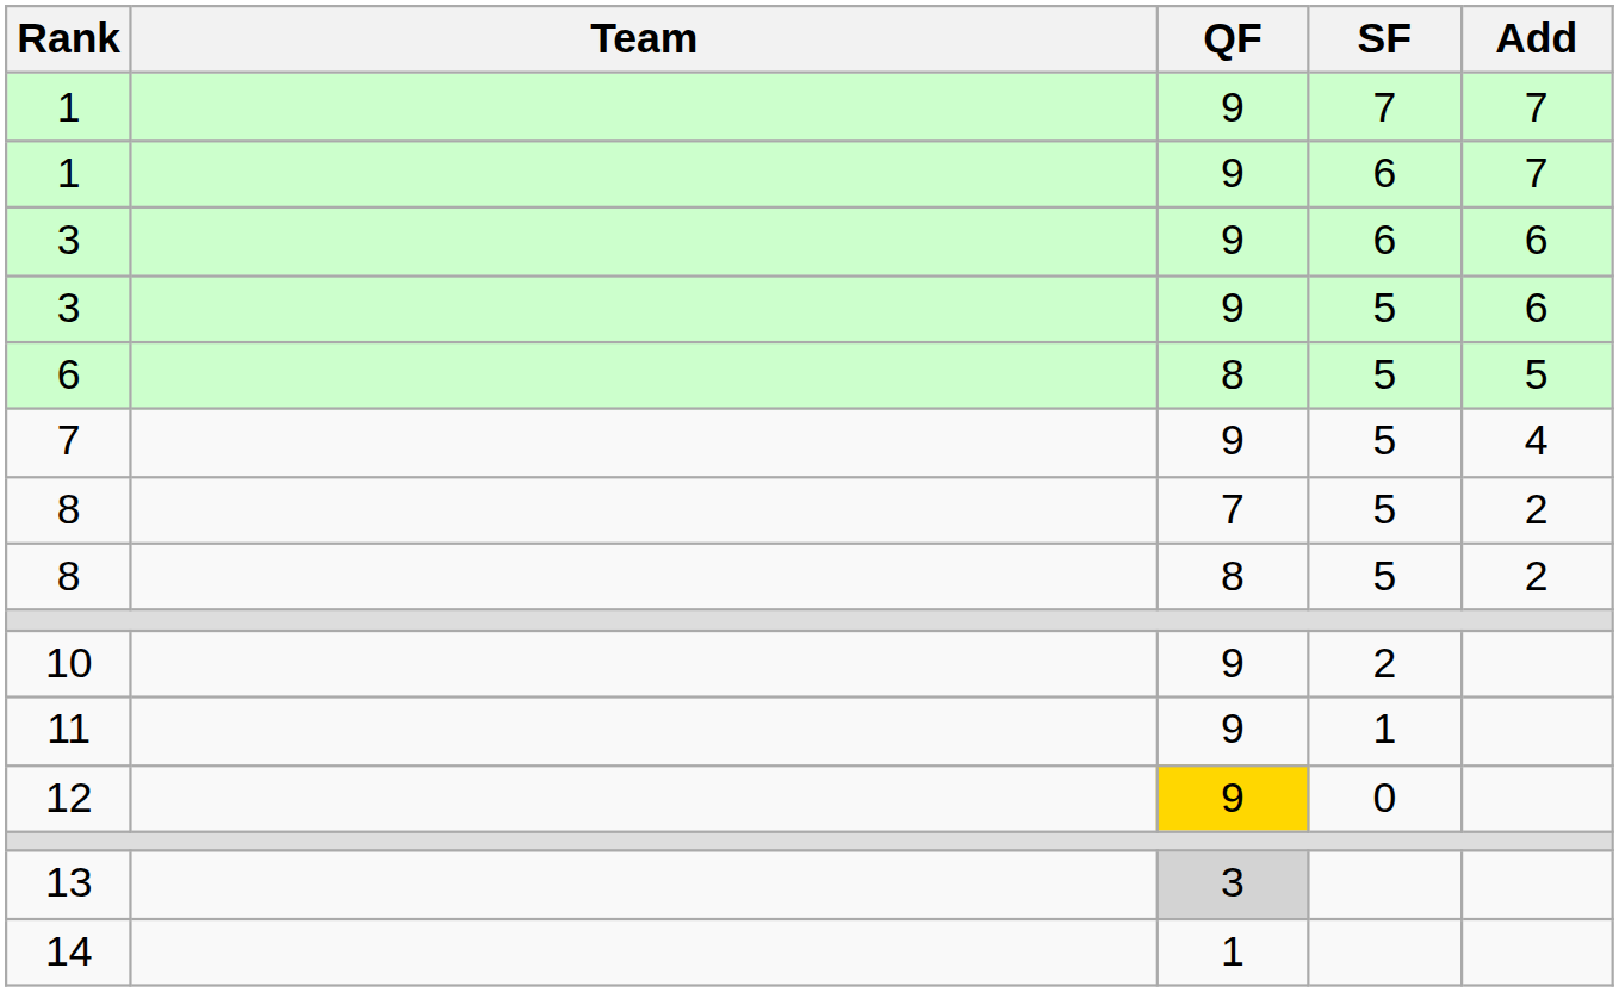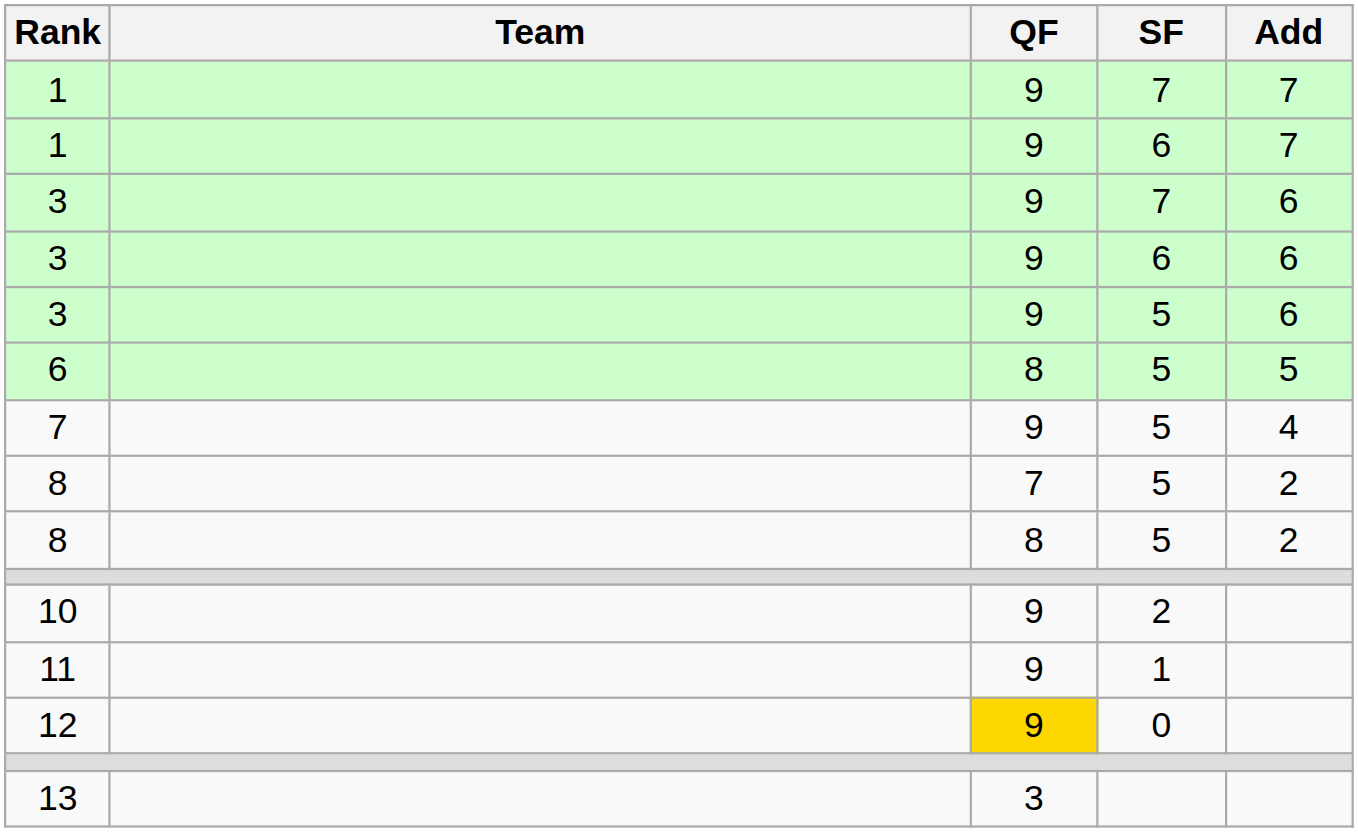+ row: 3 | 9 | 7 | 6
13 | QF: lightgrey background -> no background
- row: 14 | 1
